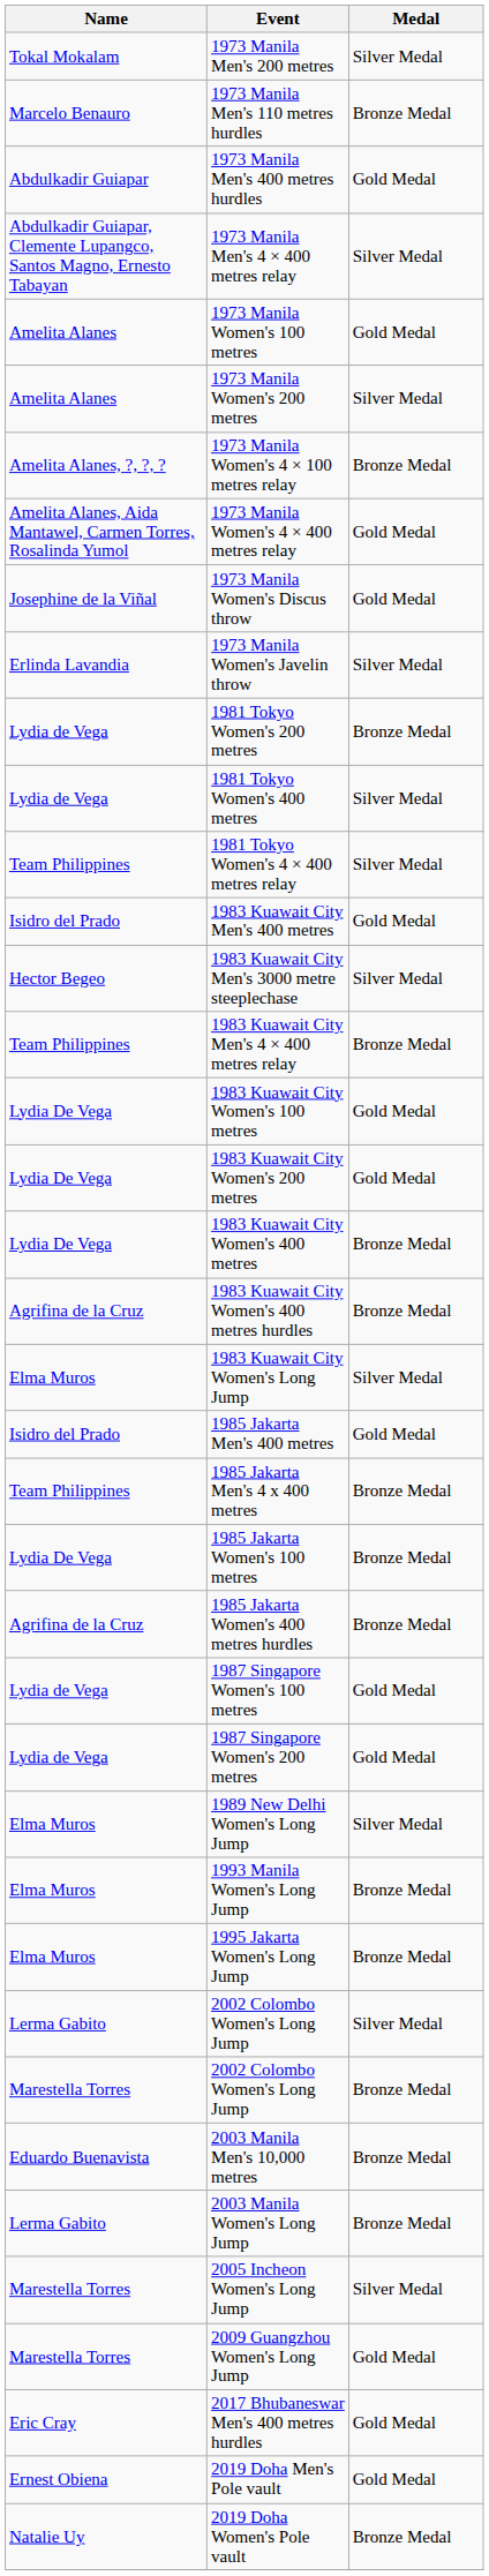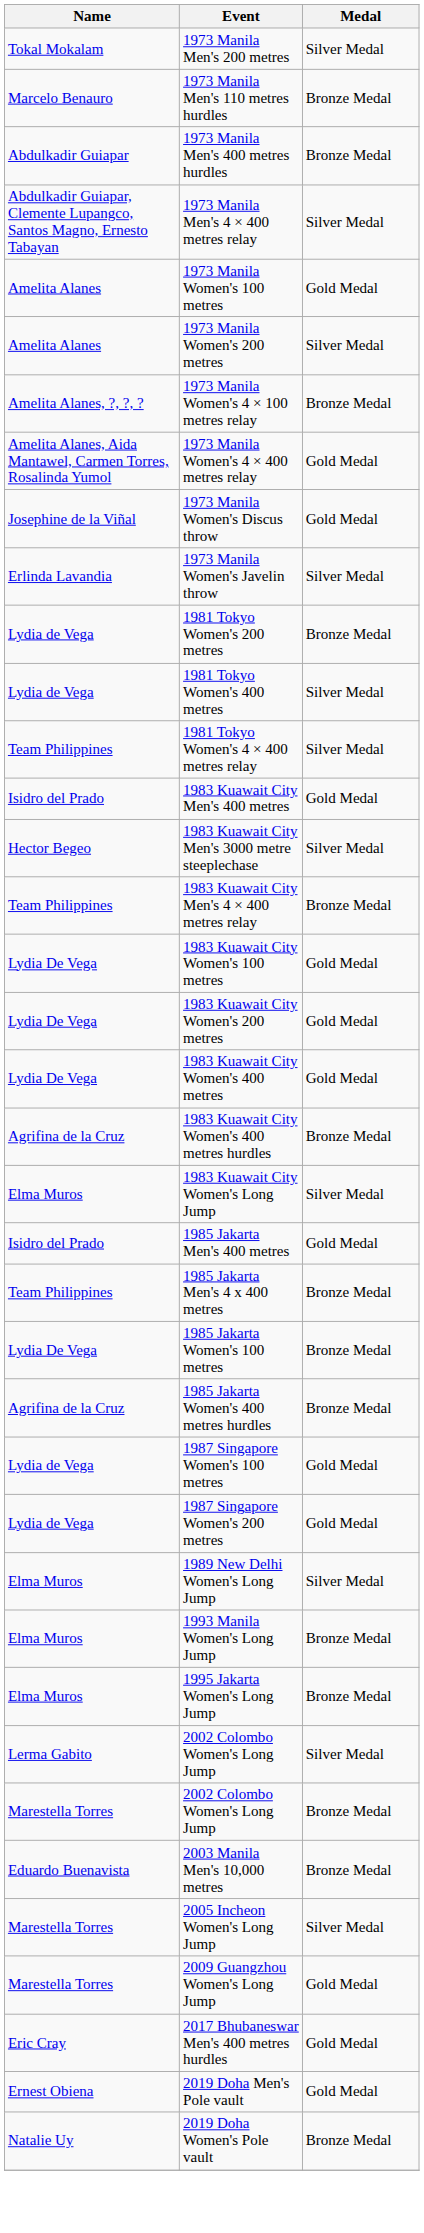1973 Manila Men's 400 metres hurdles | Medal: Gold Medal -> Bronze Medal
1983 Kuawait City Women's 400 metres | Medal: Bronze Medal -> Gold Medal
- row: Lerma Gabito | 2003 Manila Women's Long Jump | Bronze Medal
